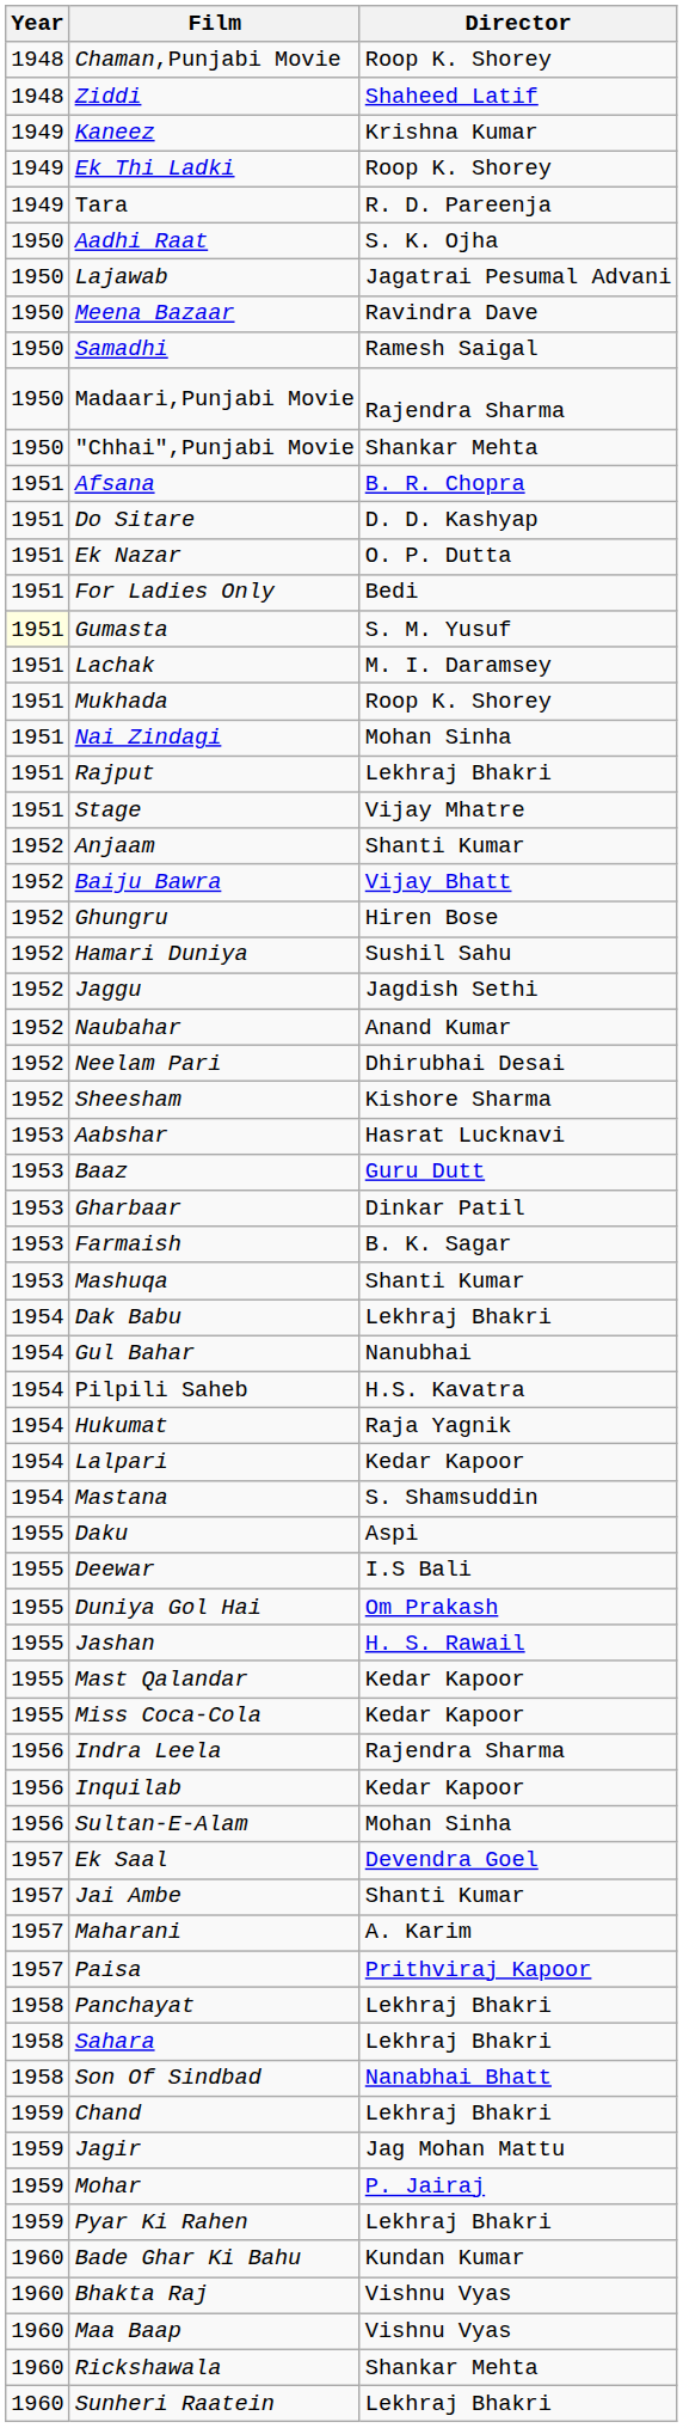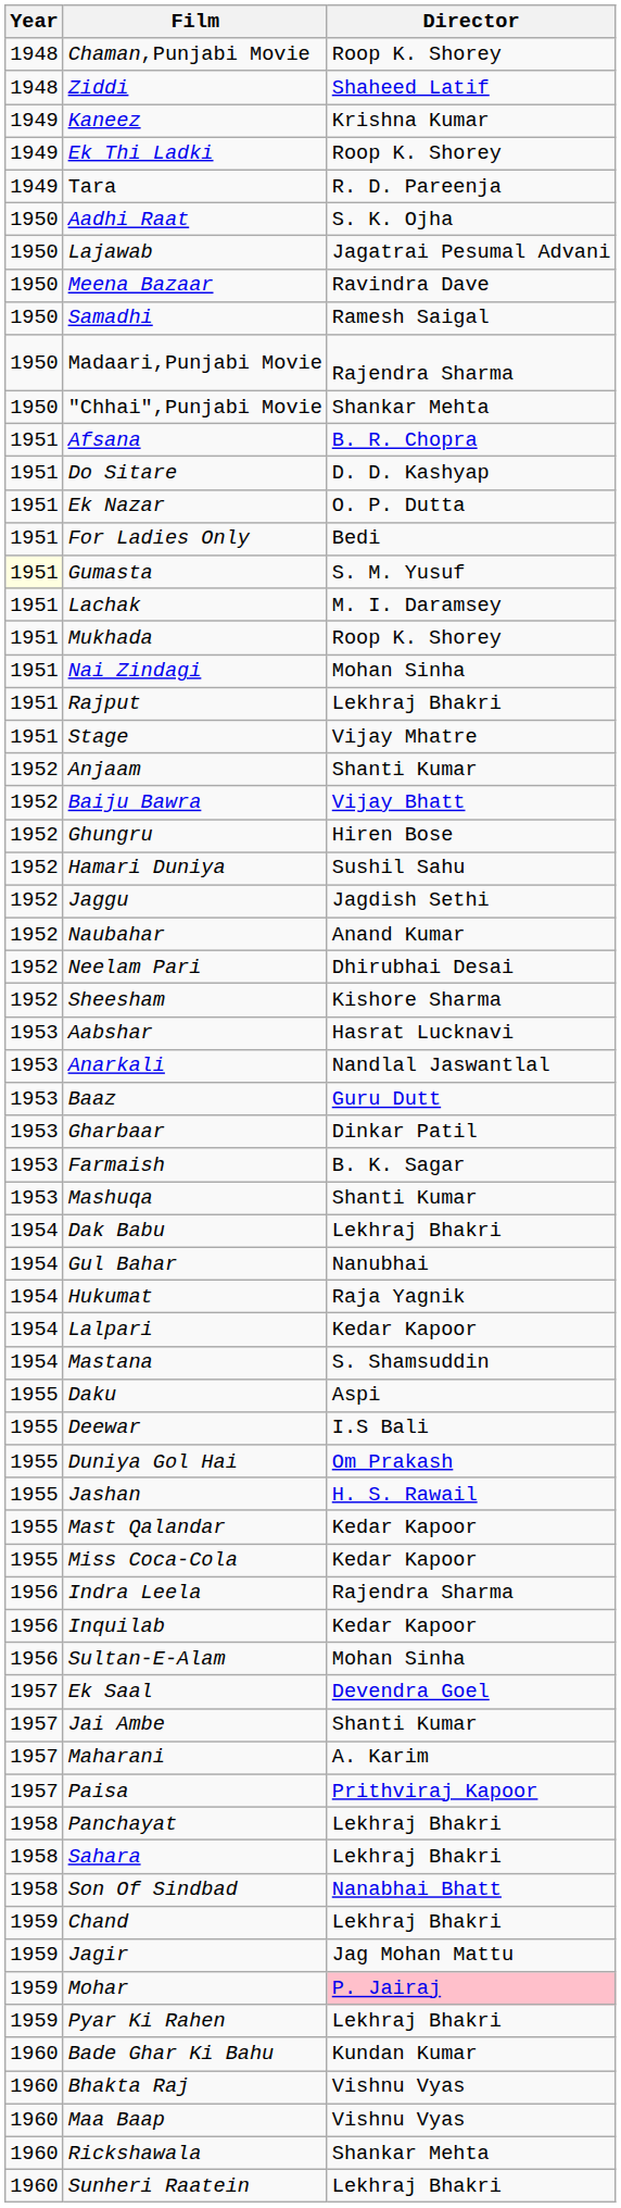+ row: 1953 | Anarkali | Nandlal Jaswantlal
- row: 1954 | Pilpili Saheb | H.S. Kavatra
Mohar | Director: no background -> pink background
